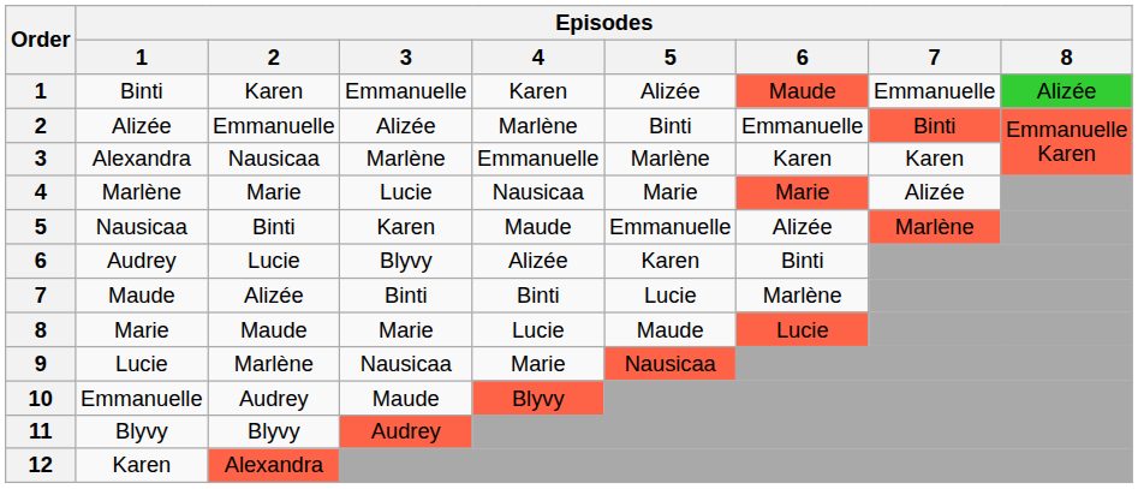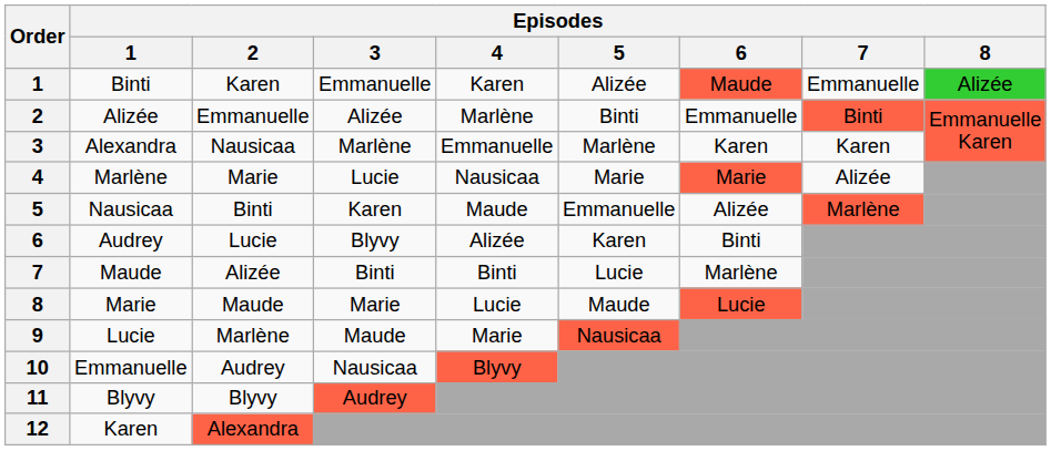9 | Episodes / 3: Nausicaa -> Maude
10 | Episodes / 3: Maude -> Nausicaa
